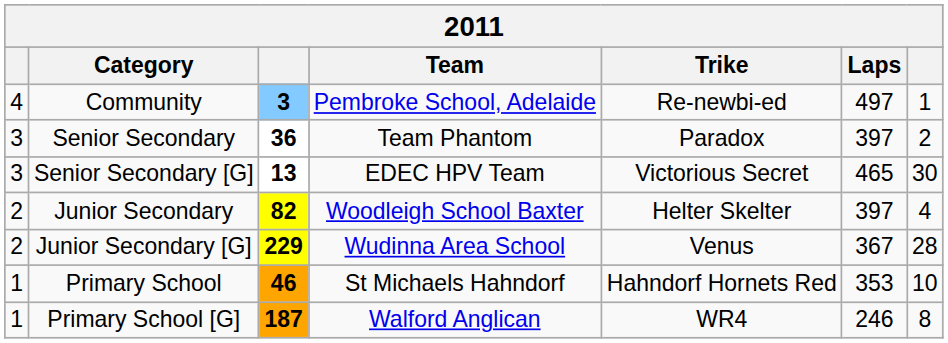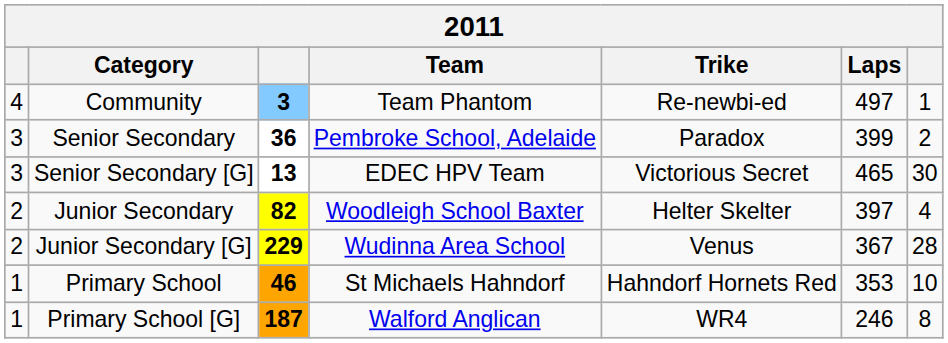Community | Team: Pembroke School, Adelaide -> Team Phantom
Senior Secondary | Team: Team Phantom -> Pembroke School, Adelaide
Senior Secondary | Laps: 397 -> 399
